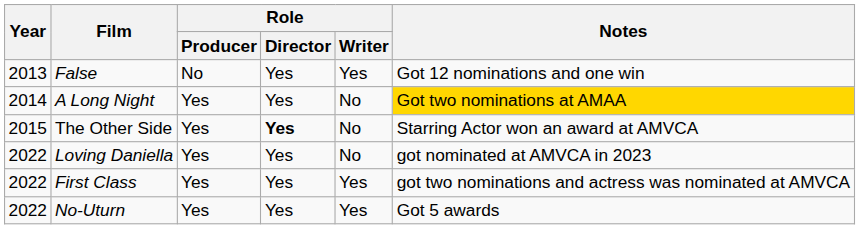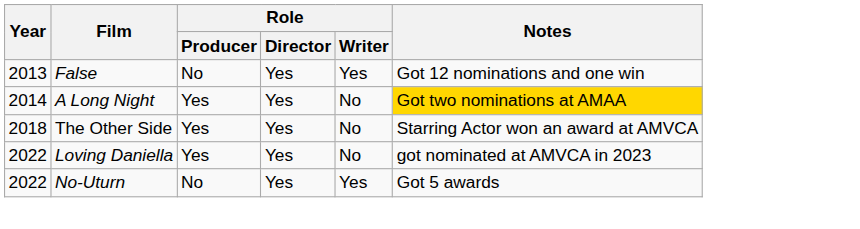The Other Side | Year: 2015 -> 2018
The Other Side | Role / Director: bold -> normal
- row: 2022 | First Class | Yes | Yes | Yes | got two nominations and actress was nominated at AMVCA
No-Uturn | Role / Producer: Yes -> No
